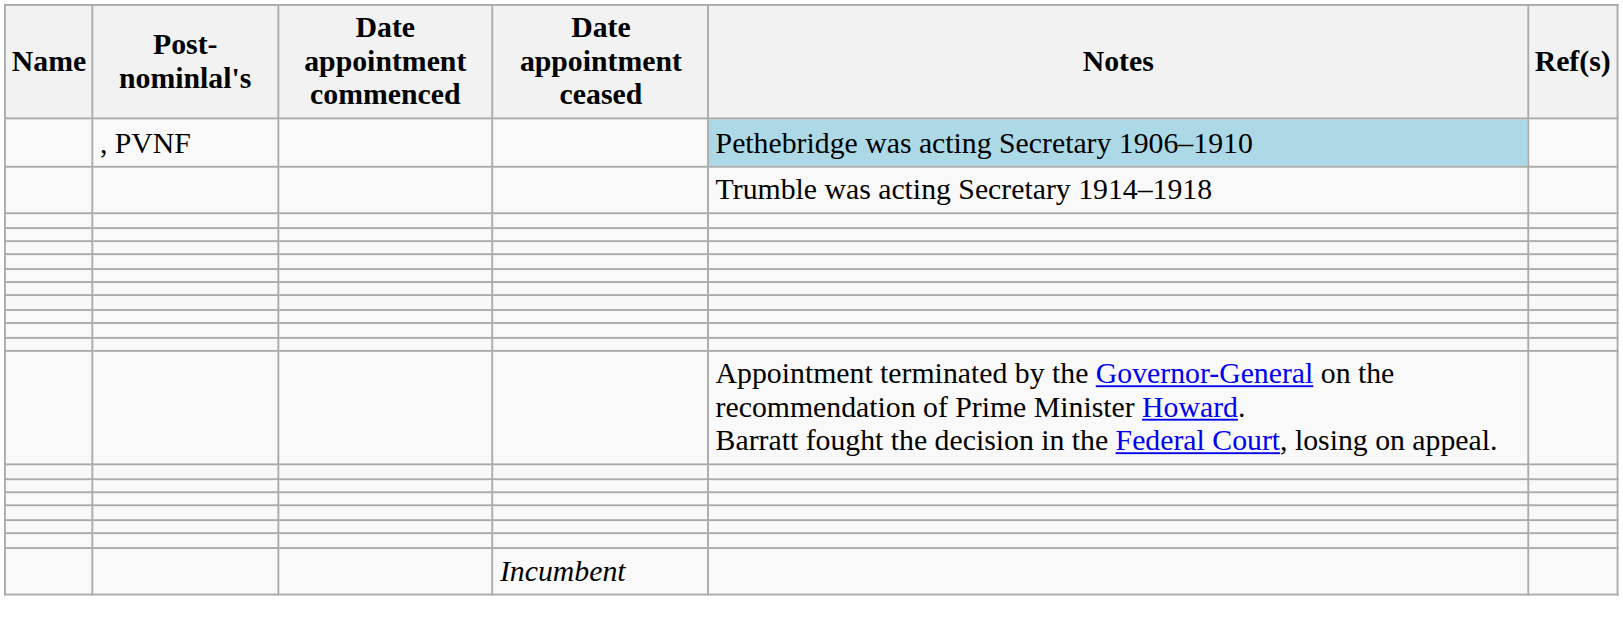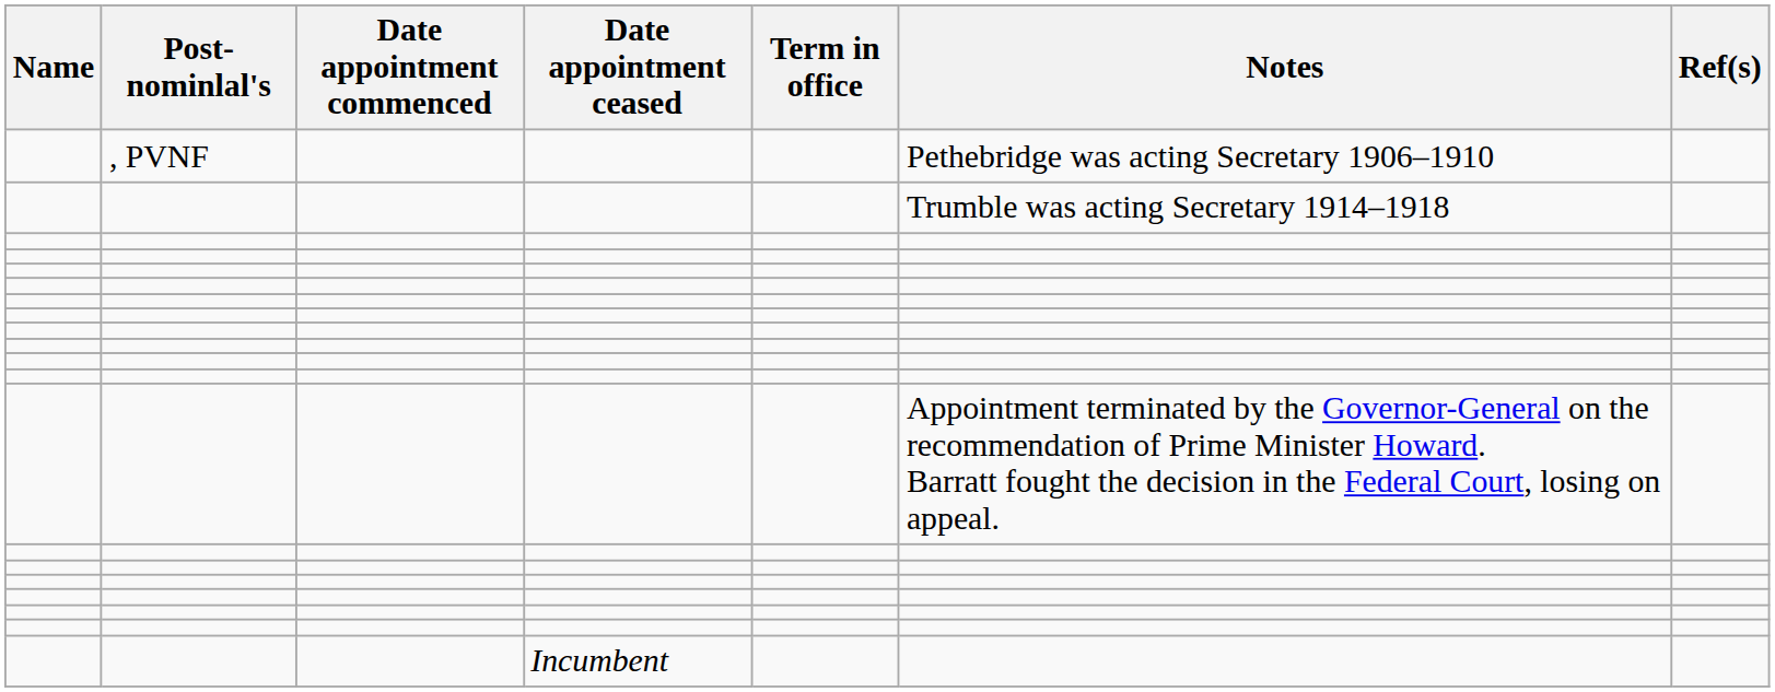+ column: Term in office
, PVNF | Notes: lightblue background -> no background
